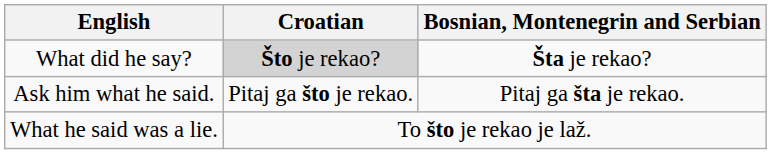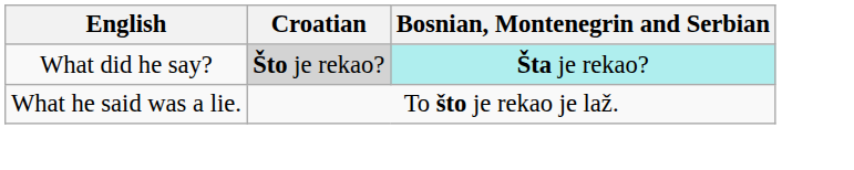What did he say? | Bosnian, Montenegrin and Serbian: no background -> paleturquoise background
- row: Ask him what he said. | Pitaj ga što je rekao. | Pitaj ga šta je rekao.
